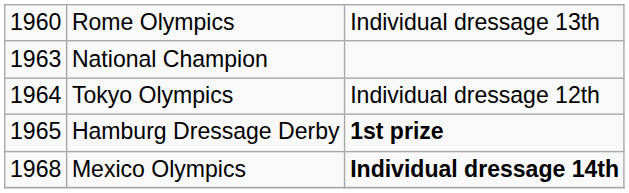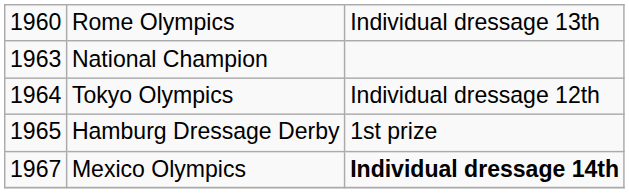Hamburg Dressage Derby | column 3: bold -> normal
Mexico Olympics | column 1: 1968 -> 1967
